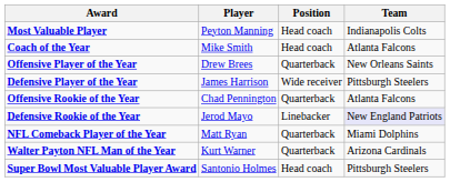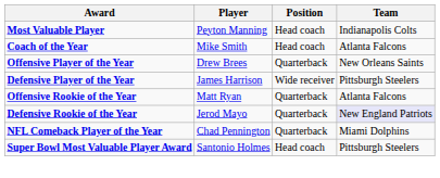Offensive Rookie of the Year | Player: Chad Pennington -> Matt Ryan
Defensive Rookie of the Year | Position: Linebacker -> Quarterback
NFL Comeback Player of the Year | Player: Matt Ryan -> Chad Pennington
- row: Walter Payton NFL Man of the Year | Kurt Warner | Quarterback | Arizona Cardinals
